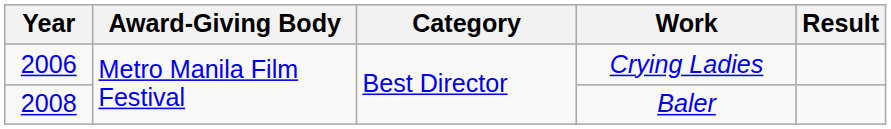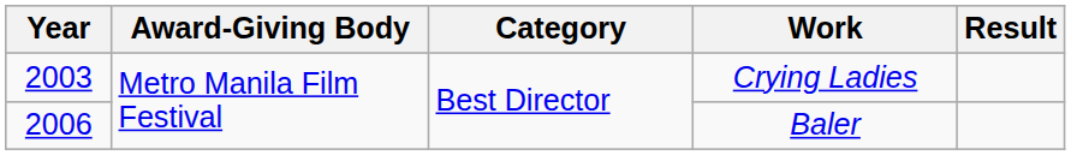Crying Ladies | Year: 2006 -> 2003
Baler | Year: 2008 -> 2006
